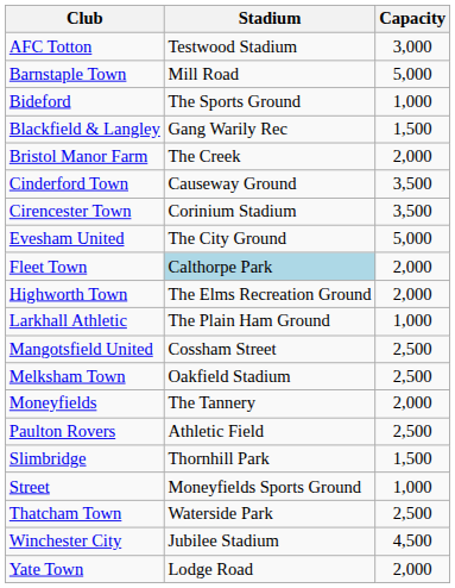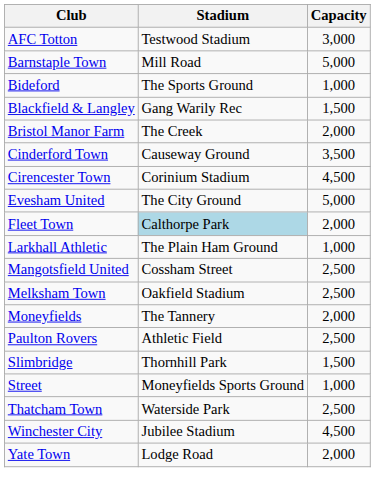Cirencester Town | Capacity: 3,500 -> 4,500
- row: Highworth Town | The Elms Recreation Ground | 2,000
